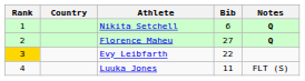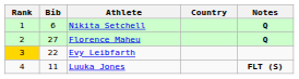columns swapped: Bib <-> Country
Luuka Jones | Notes: normal -> bold
